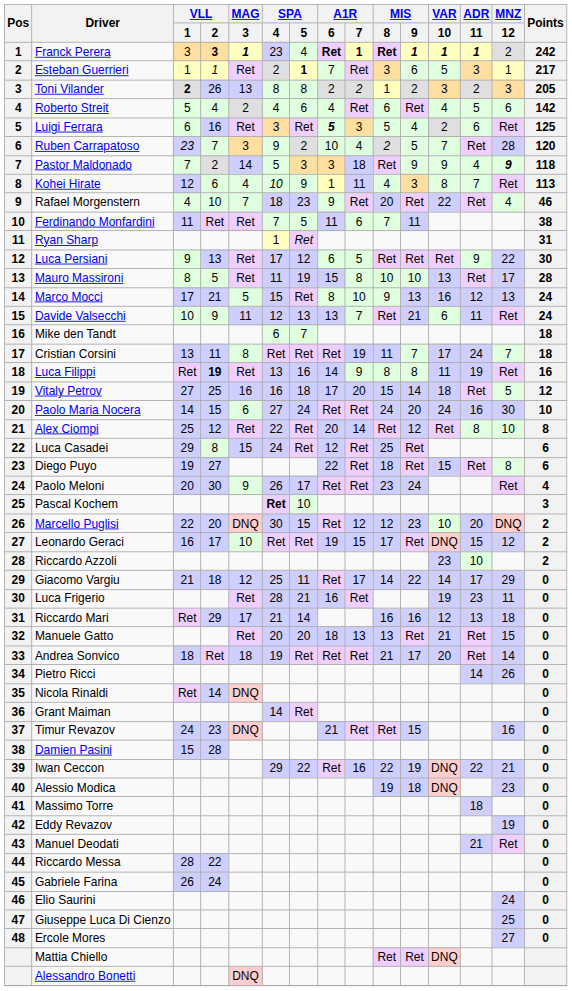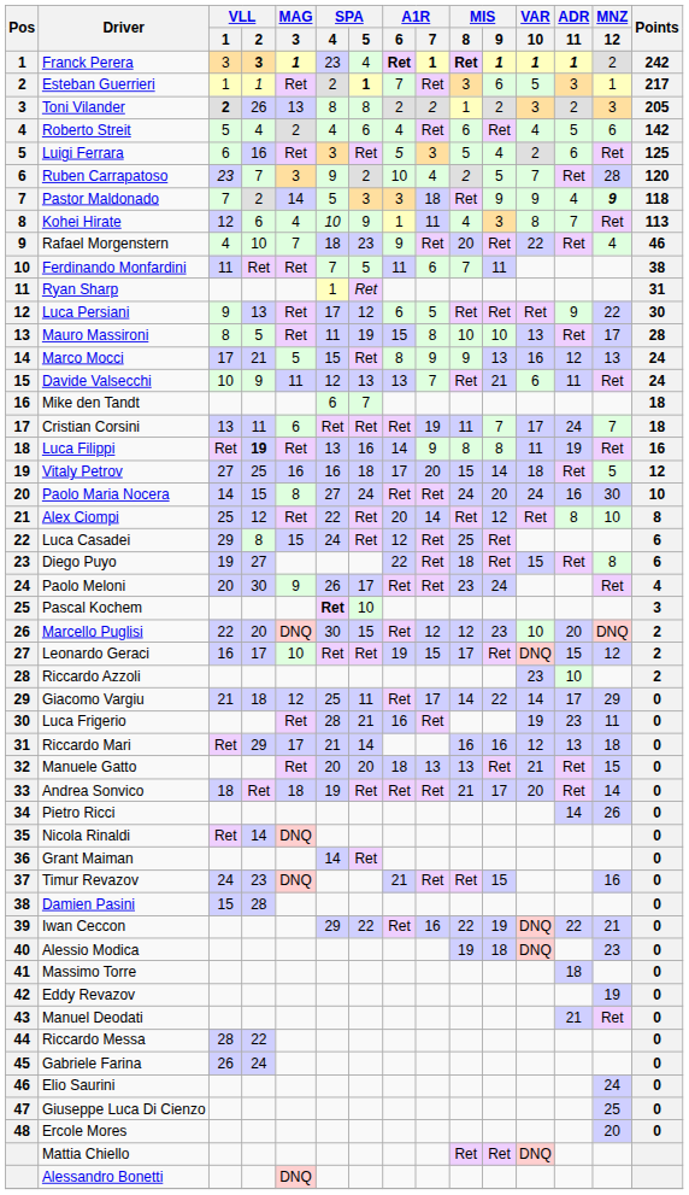Luigi Ferrara | A1R / 6: bold -> normal
Marco Mocci | A1R / 7: 10 -> 9
Cristian Corsini | MAG / 3: 8 -> 6
Paolo Maria Nocera | MAG / 3: 6 -> 8
Ercole Mores | MNZ / 12: 27 -> 20
